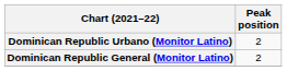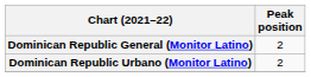rows swapped: Dominican Republic General (Monitor Latino) <-> Dominican Republic Urbano (Monitor Latino)
